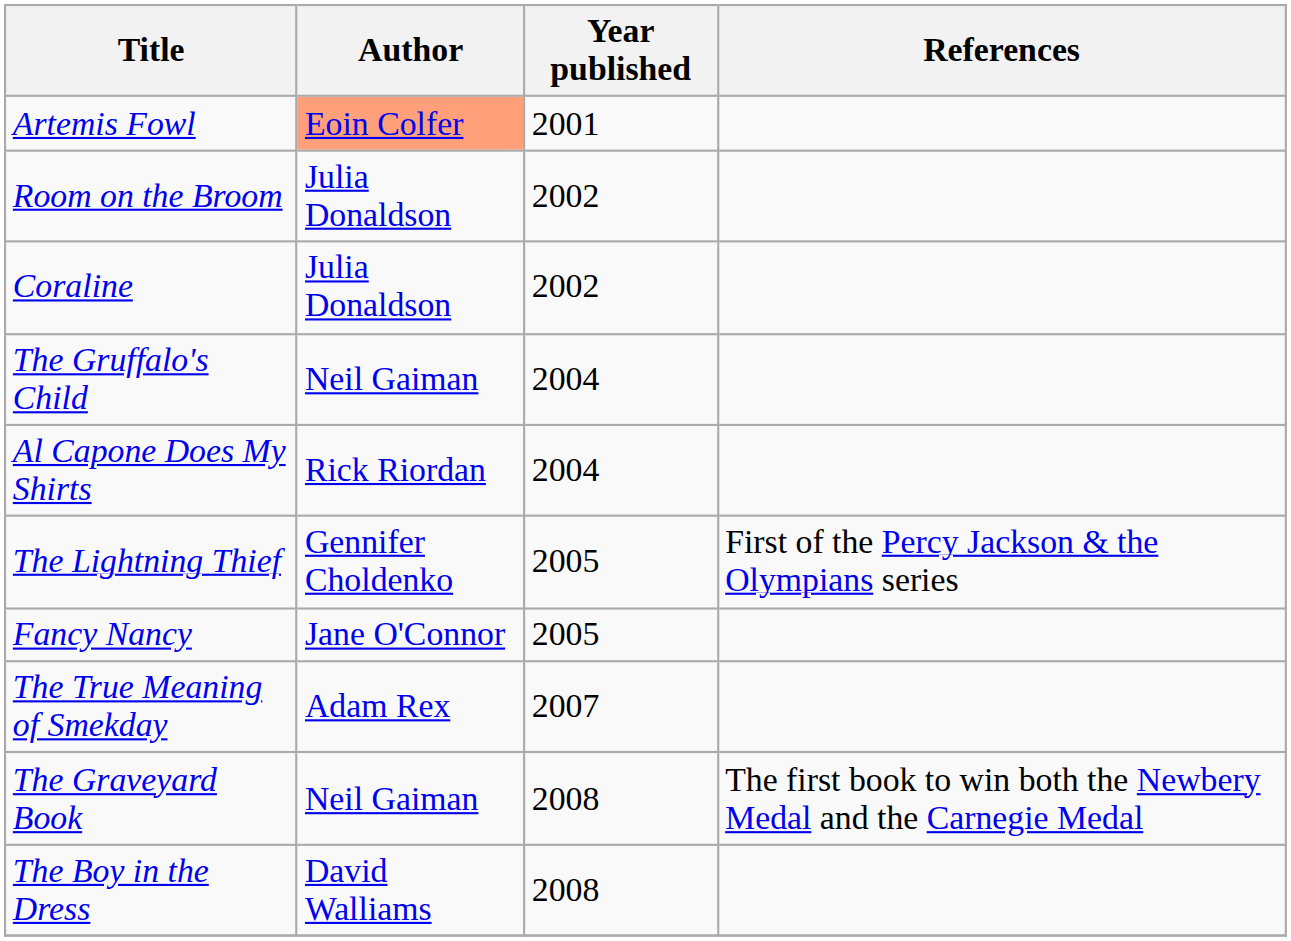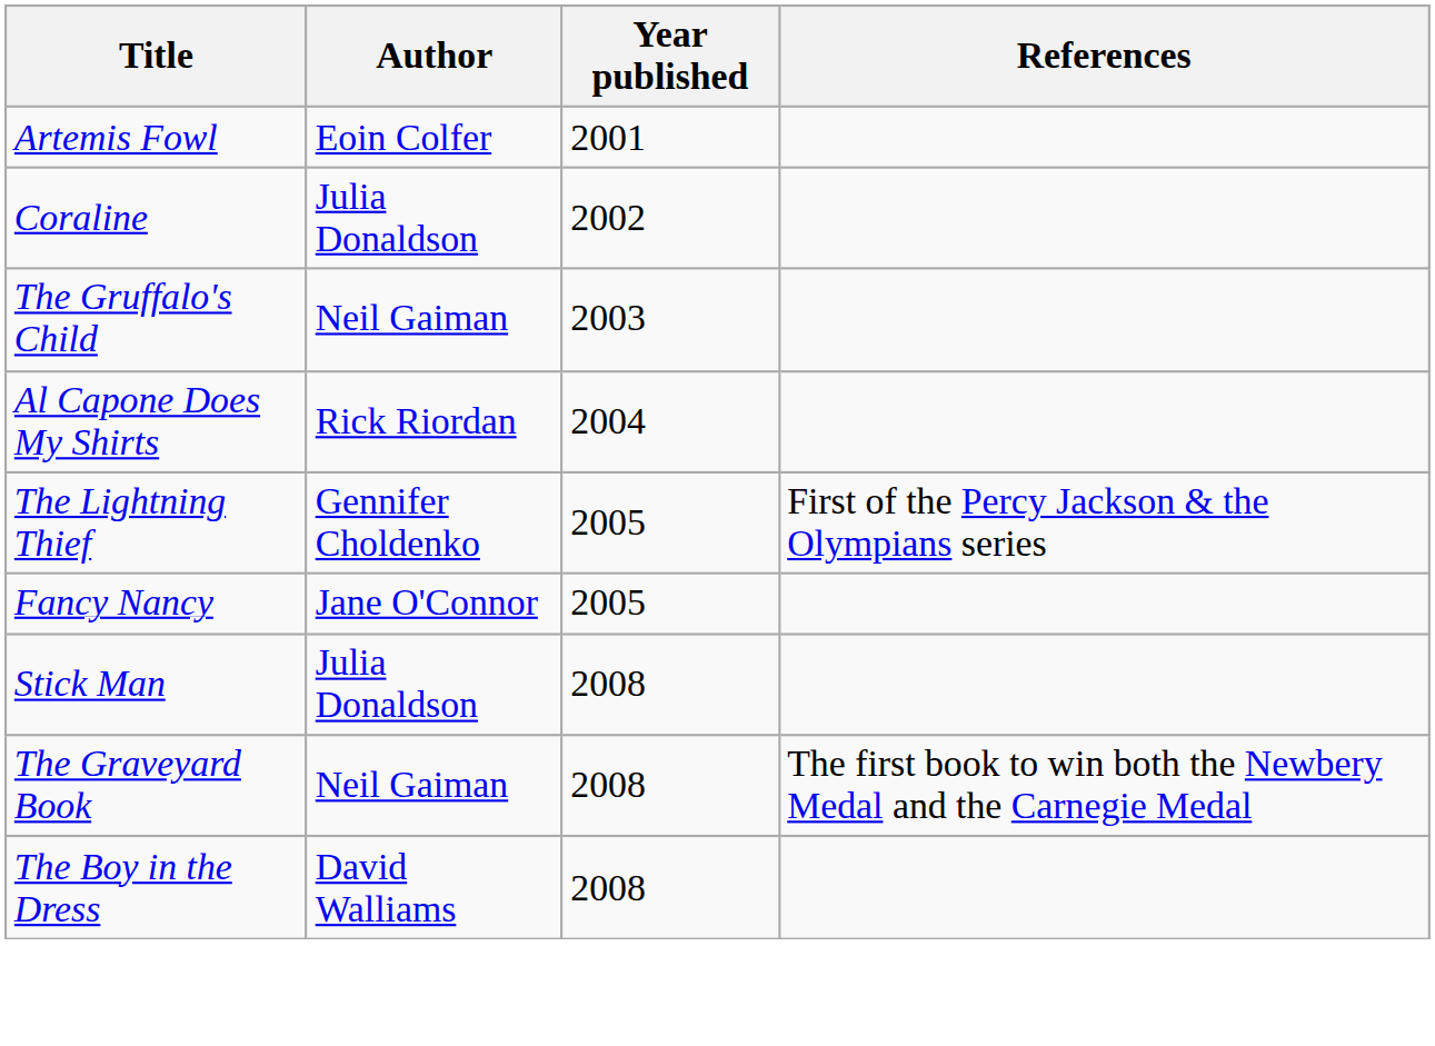Artemis Fowl | Author: lightsalmon background -> no background
- row: Room on the Broom | Julia Donaldson | 2002
The Gruffalo's Child | Year published: 2004 -> 2003
- row: The True Meaning of Smekday | Adam Rex | 2007
+ row: Stick Man | Julia Donaldson | 2008
